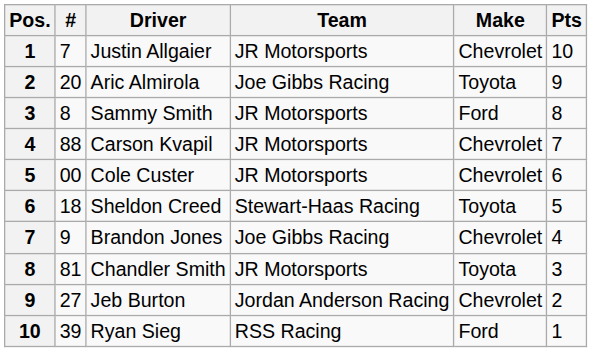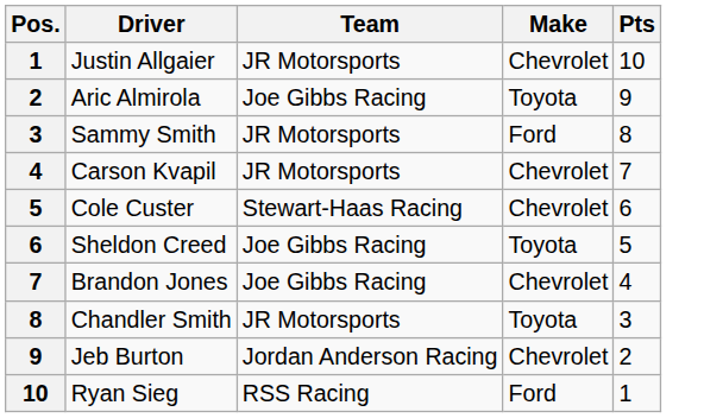- column: # | 7 | 20 | 8 | 88 | 00 | 18 | 9 | 81 | 27 | 39
Cole Custer | Team: JR Motorsports -> Stewart-Haas Racing
Sheldon Creed | Team: Stewart-Haas Racing -> Joe Gibbs Racing
